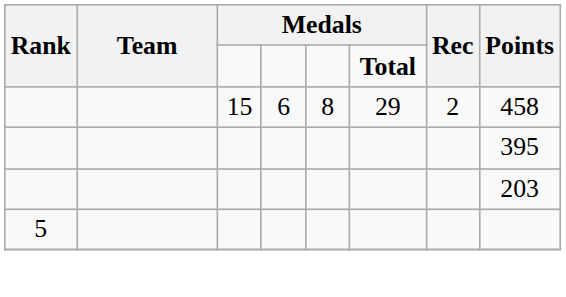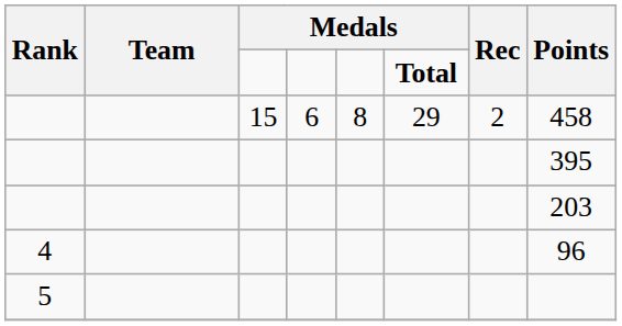+ row: 4 | 96
